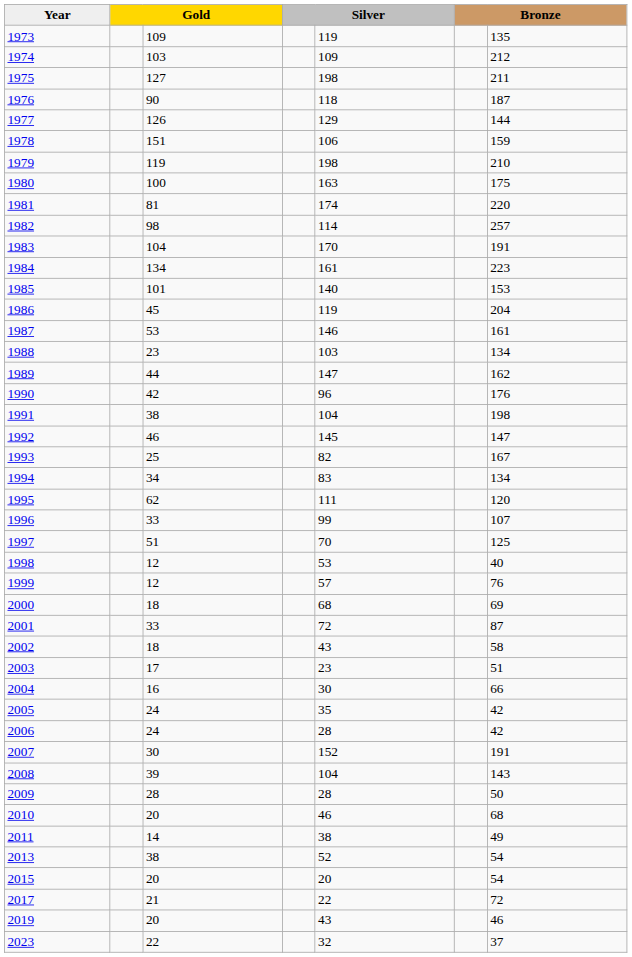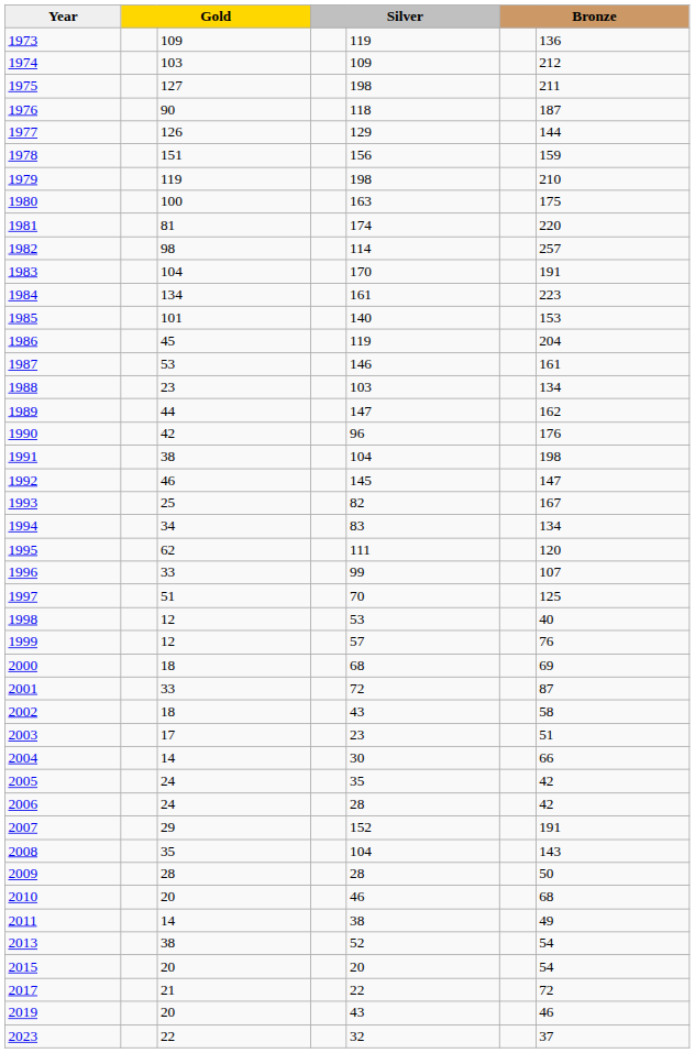1973 | column 7: 135 -> 136
1978 | column 5: 106 -> 156
2004 | column 3: 16 -> 14
2007 | column 3: 30 -> 29
2008 | column 3: 39 -> 35
